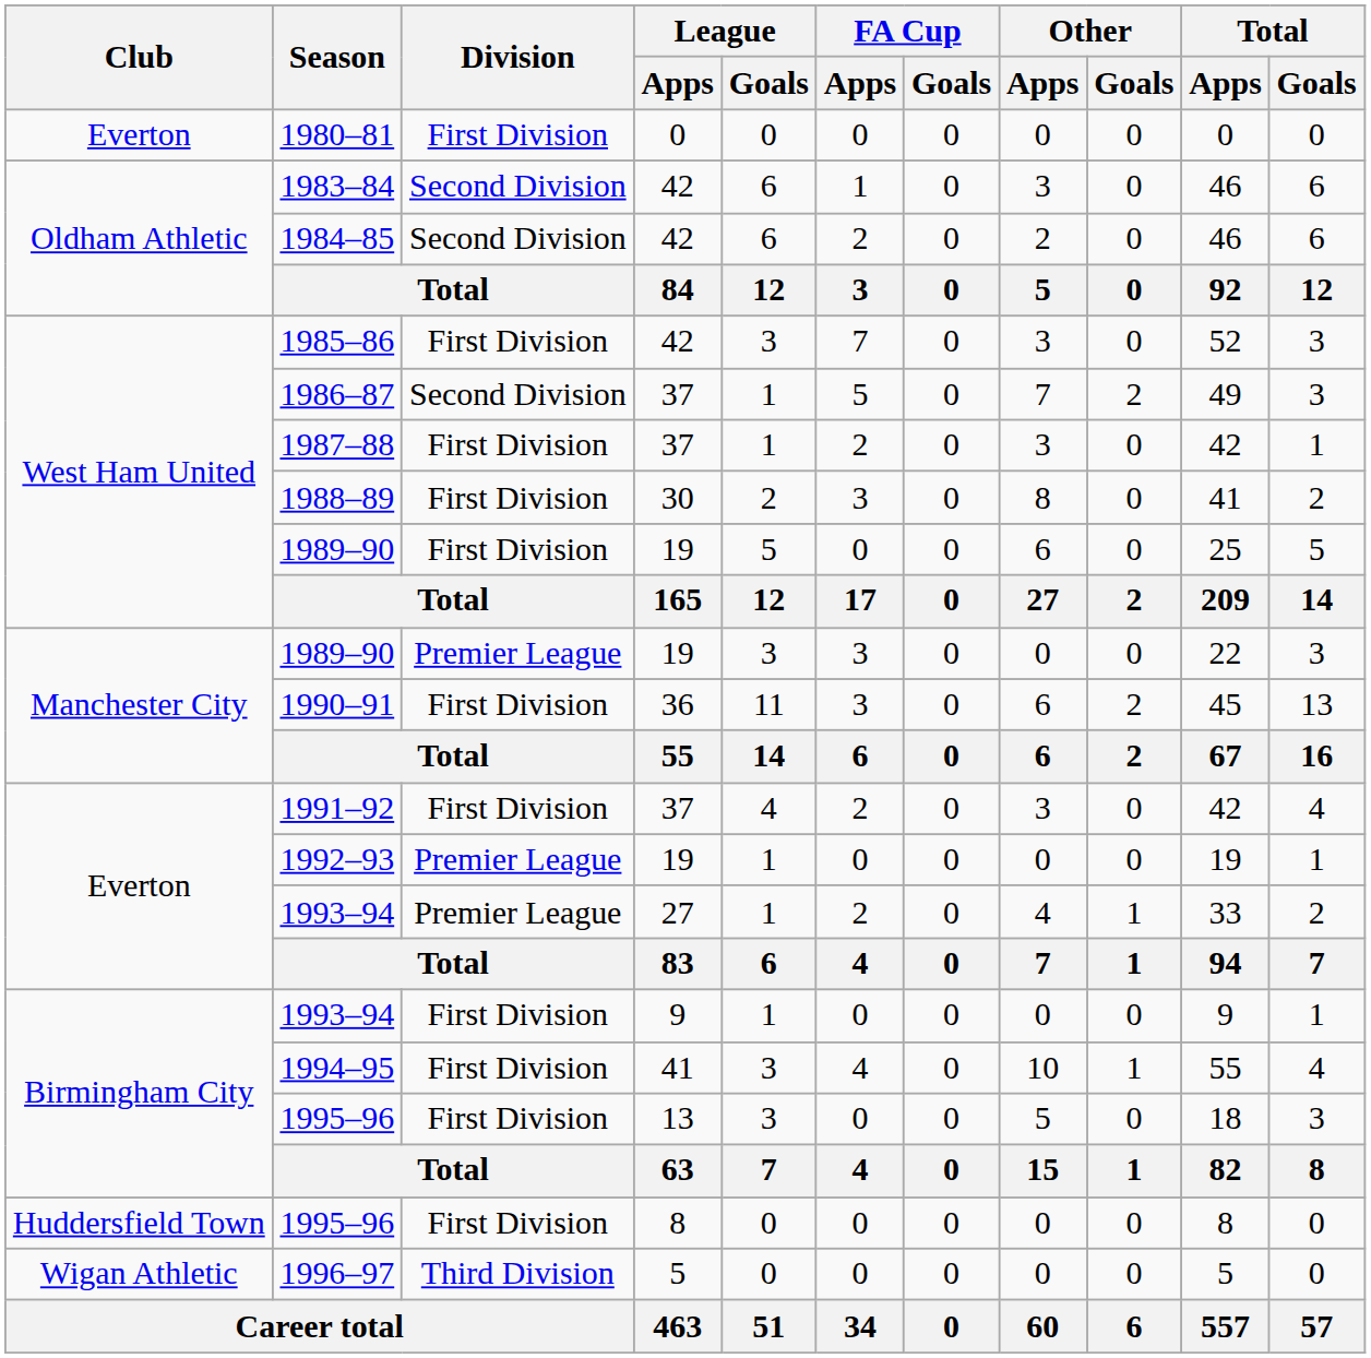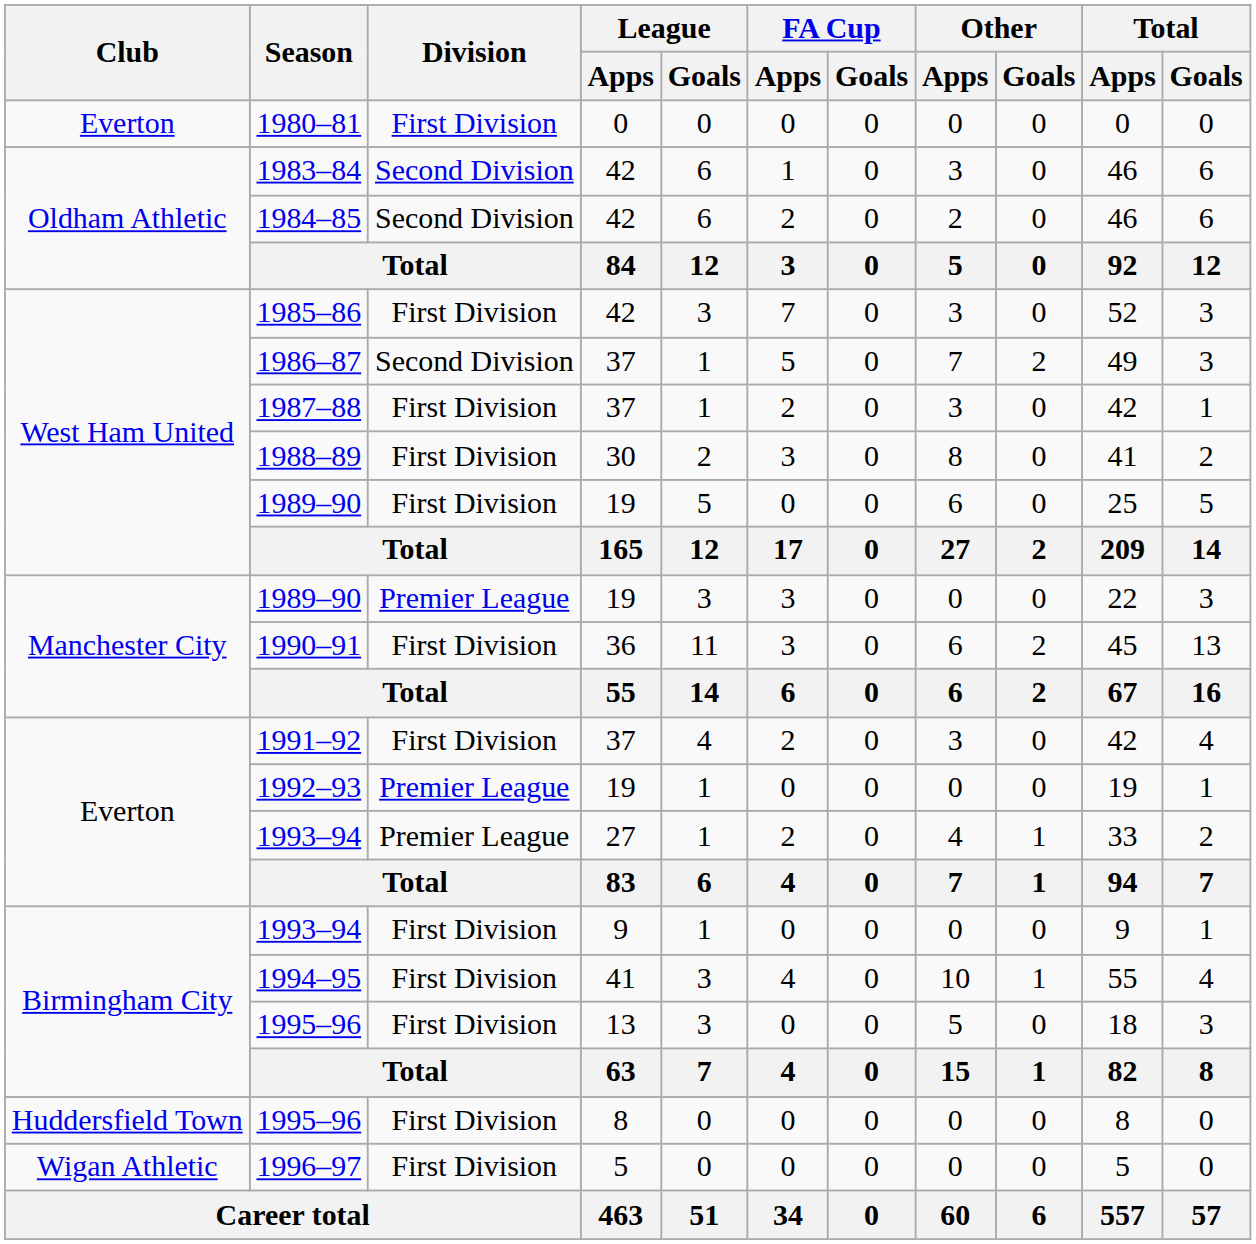1996–97 | Division: Third Division -> First Division
